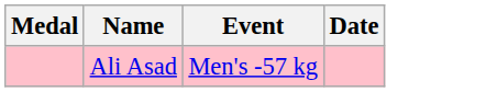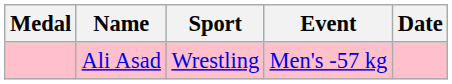+ column: Sport | Wrestling
